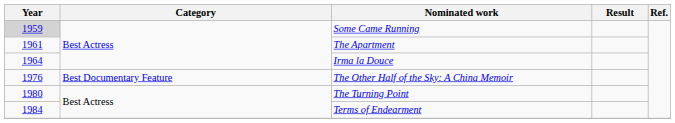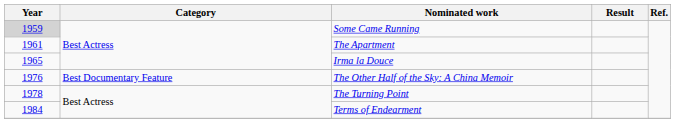Irma la Douce | Year: 1964 -> 1965
The Turning Point | Year: 1980 -> 1978
